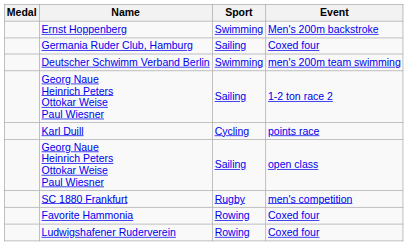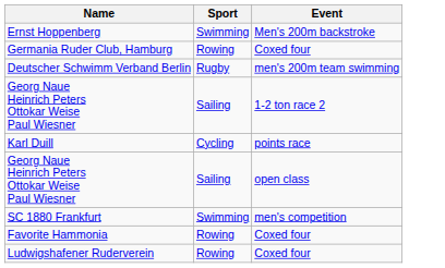- column: Medal
Germania Ruder Club, Hamburg | Sport: Sailing -> Rowing
Deutscher Schwimm Verband Berlin | Sport: Swimming -> Rugby
SC 1880 Frankfurt | Sport: Rugby -> Swimming
